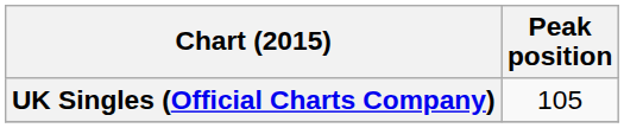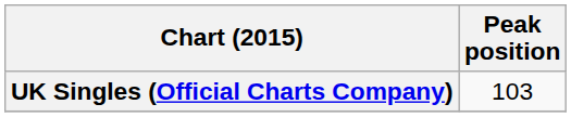UK Singles (Official Charts Company) | Peak position: 105 -> 103
